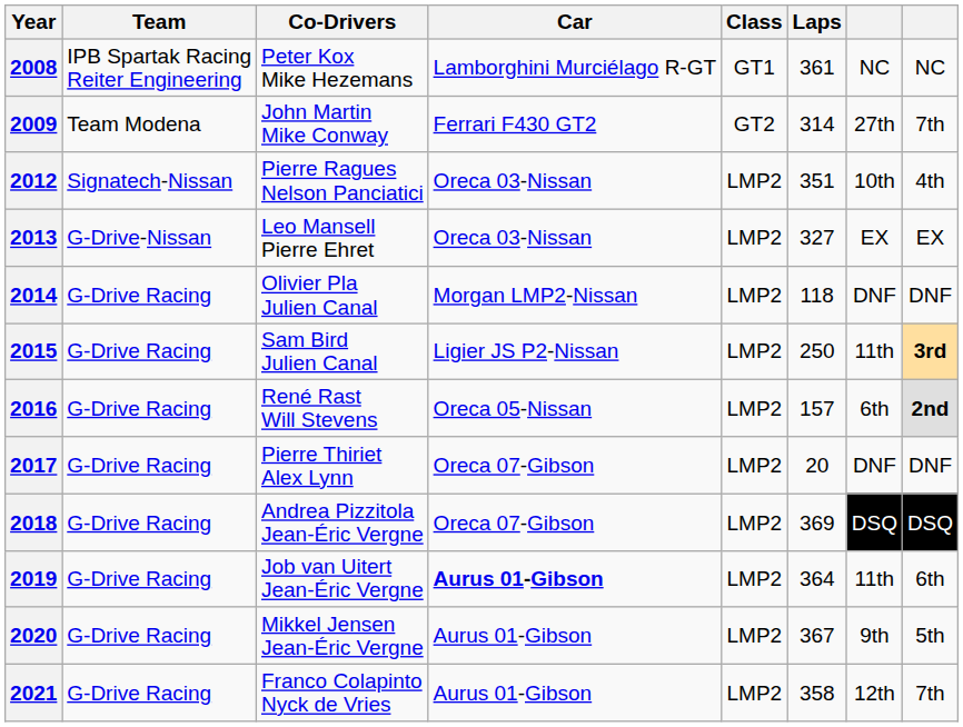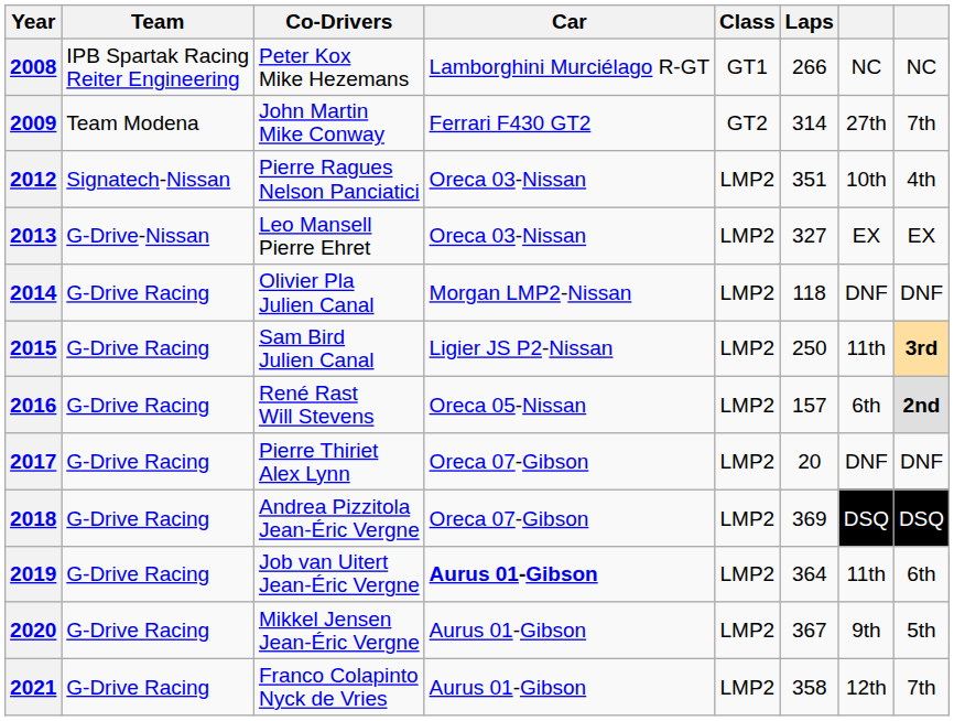2008 | Laps: 361 -> 266
